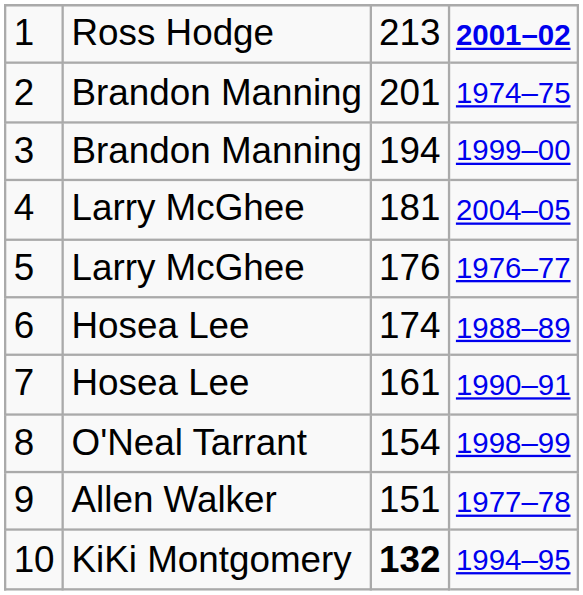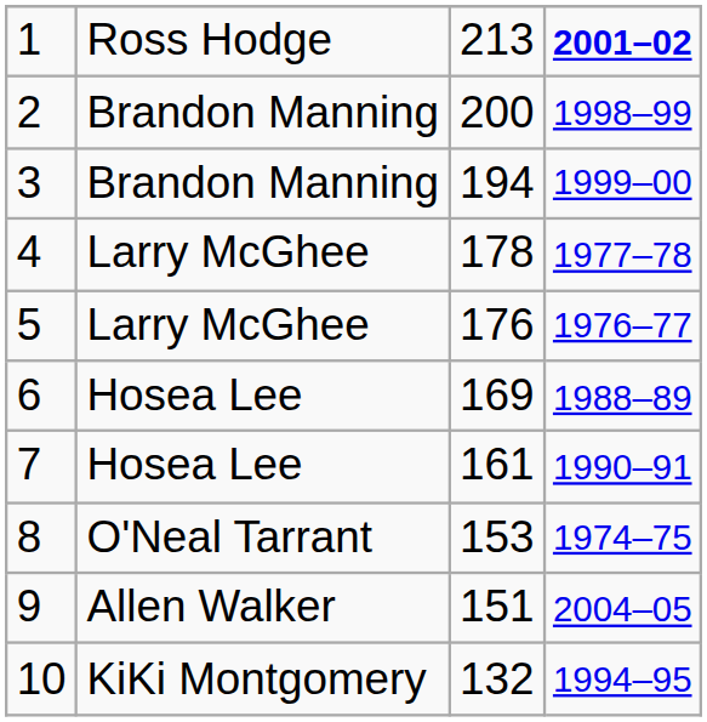2 | column 3: 201 -> 200
2 | column 4: 1974–75 -> 1998–99
4 | column 3: 181 -> 178
4 | column 4: 2004–05 -> 1977–78
6 | column 3: 174 -> 169
8 | column 3: 154 -> 153
8 | column 4: 1998–99 -> 1974–75
9 | column 4: 1977–78 -> 2004–05
10 | column 3: bold -> normal
